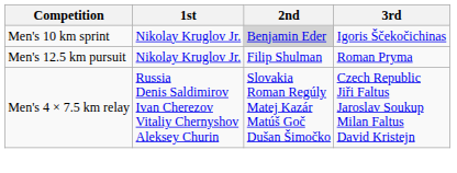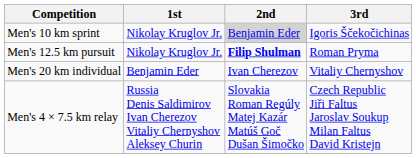Men's 12.5 km pursuit | 2nd: normal -> bold
+ row: Men's 20 km individual | Benjamin Eder | Ivan Cherezov | Vitaliy Chernyshov
